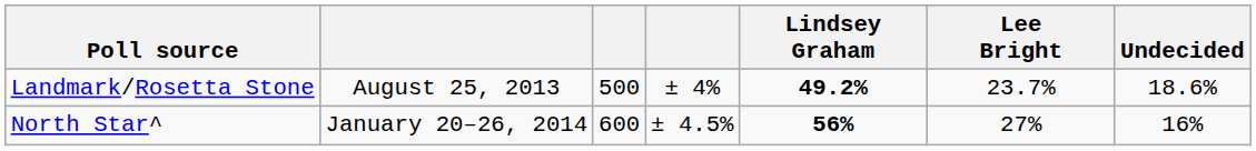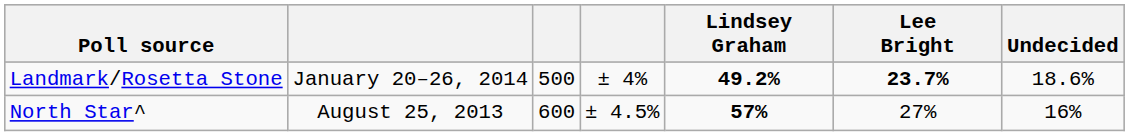Landmark/Rosetta Stone | column 2: August 25, 2013 -> January 20–26, 2014
Landmark/Rosetta Stone | Lee Bright: normal -> bold
North Star^ | column 2: January 20–26, 2014 -> August 25, 2013
North Star^ | Lindsey Graham: 56% -> 57%
